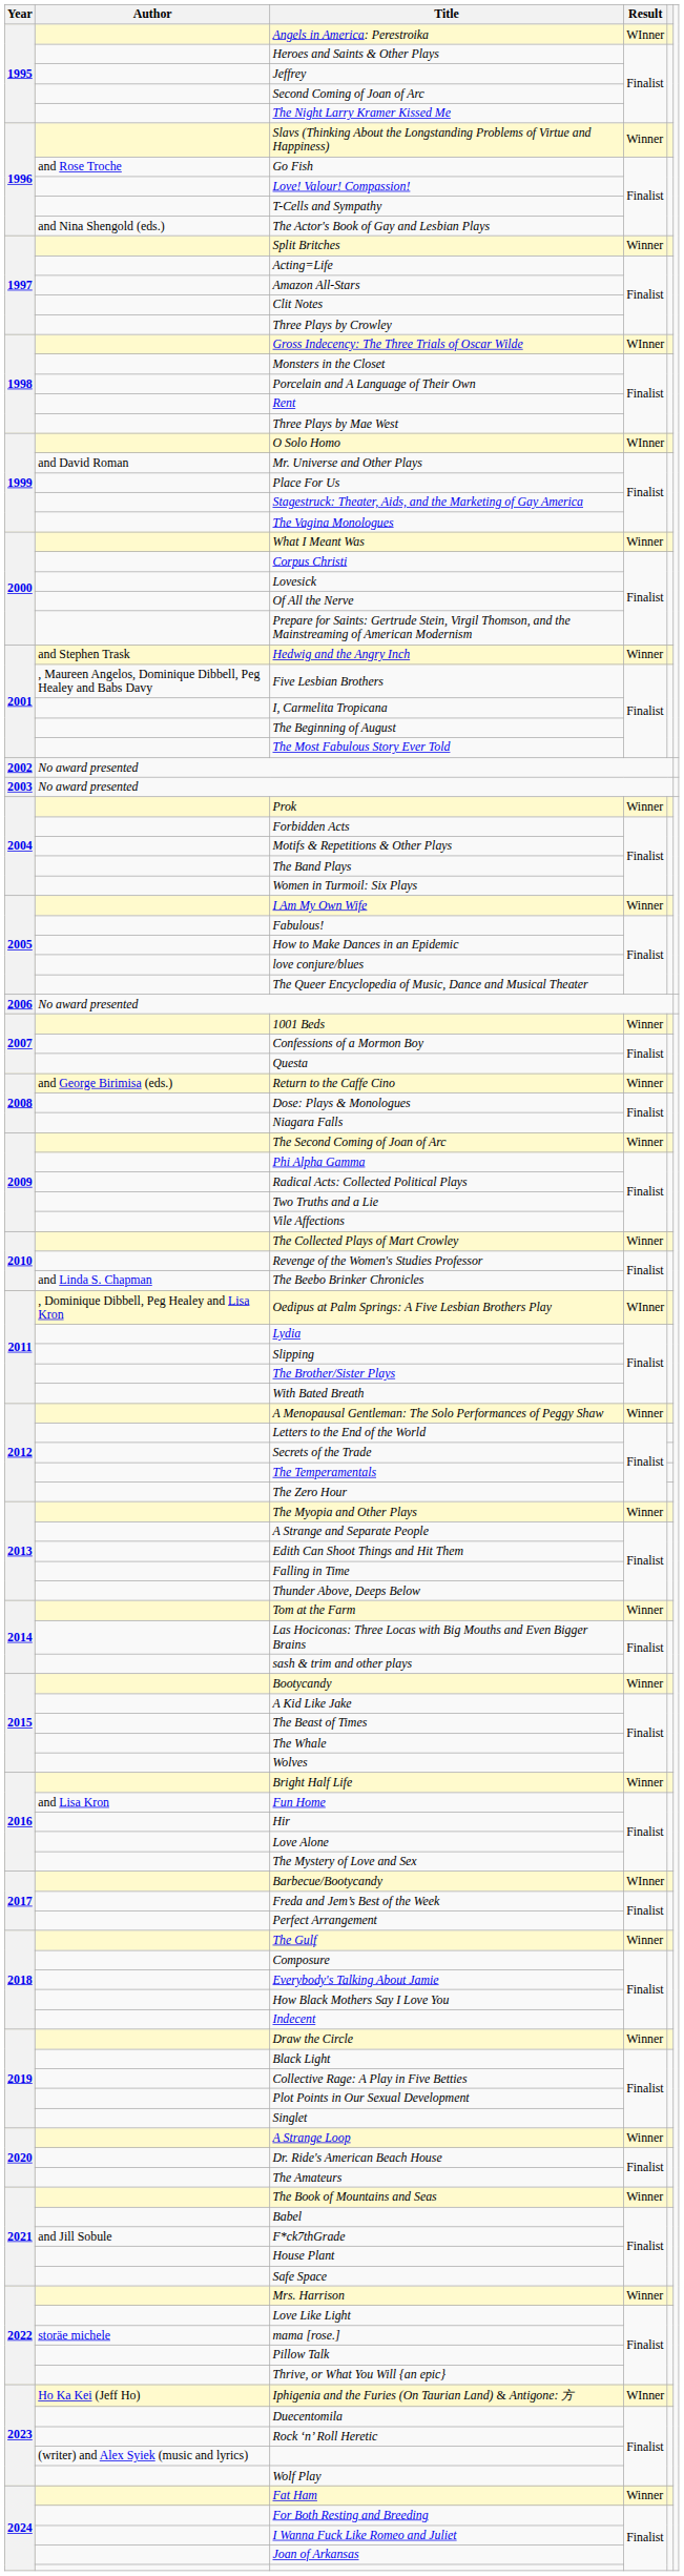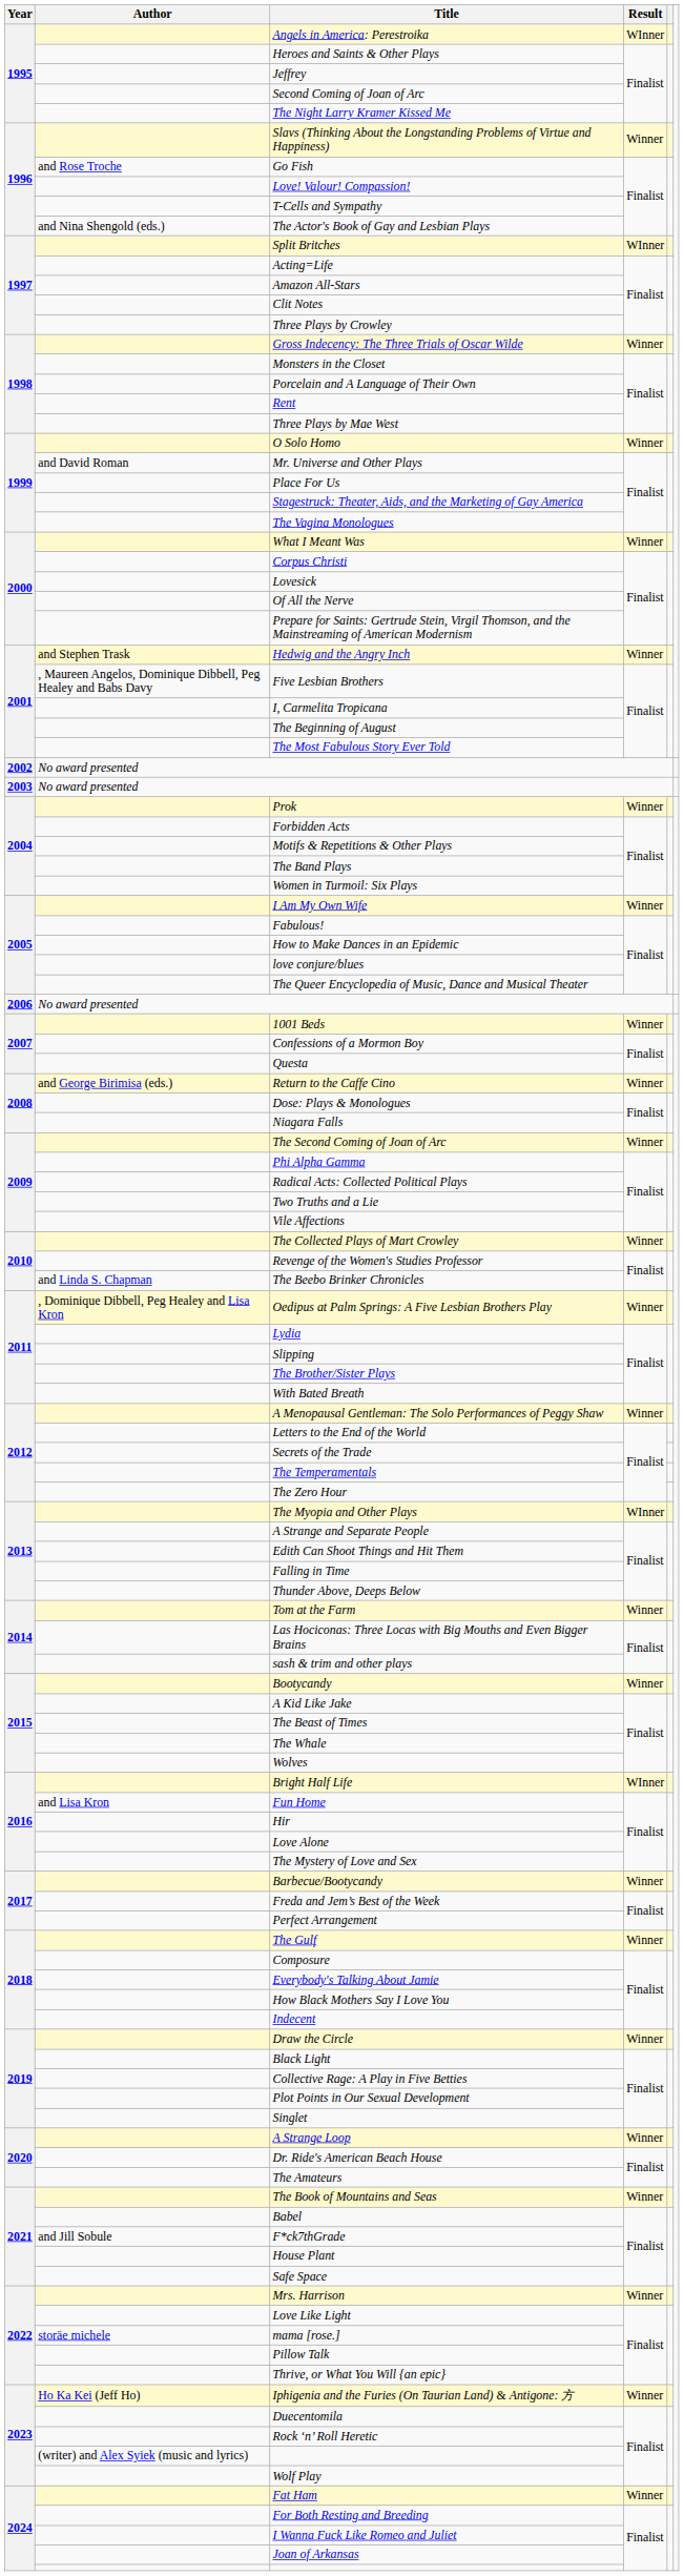Split Britches | Result: Winner -> WInner
Gross Indecency: The Three Trials of Oscar Wilde | Result: WInner -> Winner
O Solo Homo | Result: WInner -> Winner
Oedipus at Palm Springs: A Five Lesbian Brothers Play | Result: WInner -> Winner
The Myopia and Other Plays | Result: Winner -> WInner
Bright Half Life | Result: Winner -> WInner
Barbecue/Bootycandy | Result: WInner -> Winner
Iphigenia and the Furies (On Taurian Land) & Antigone: 方 | Result: WInner -> Winner
